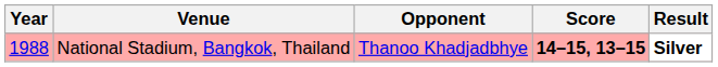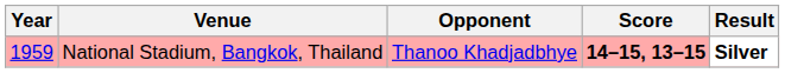National Stadium, Bangkok, Thailand | Year: 1988 -> 1959
